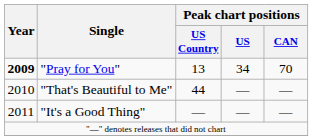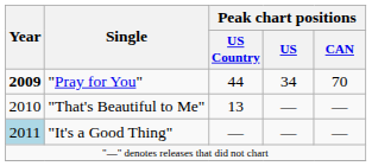"Pray for You" | Peak chart positions / US Country: 13 -> 44
"That's Beautiful to Me" | Peak chart positions / US Country: 44 -> 13
"It's a Good Thing" | Year: no background -> lightblue background
